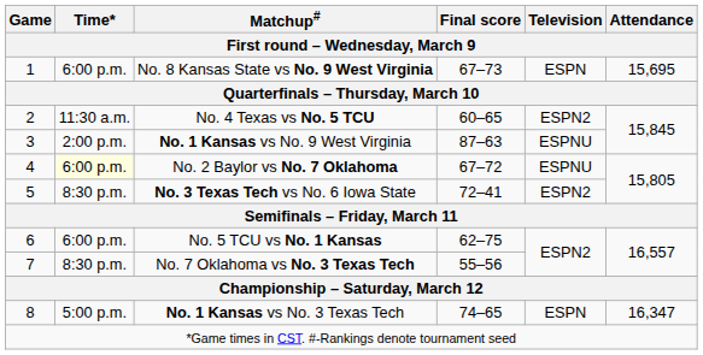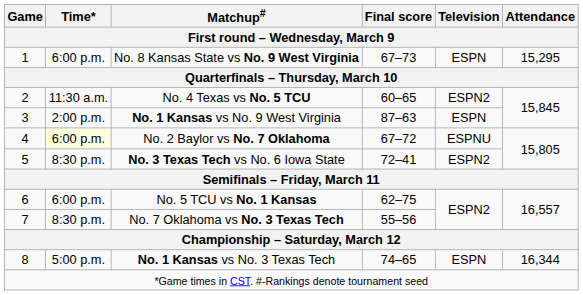No. 8 Kansas State vs No. 9 West Virginia | Attendance: 15,695 -> 15,295
No. 1 Kansas vs No. 9 West Virginia | Television: ESPNU -> ESPN
No. 1 Kansas vs No. 3 Texas Tech | Attendance: 16,347 -> 16,344
